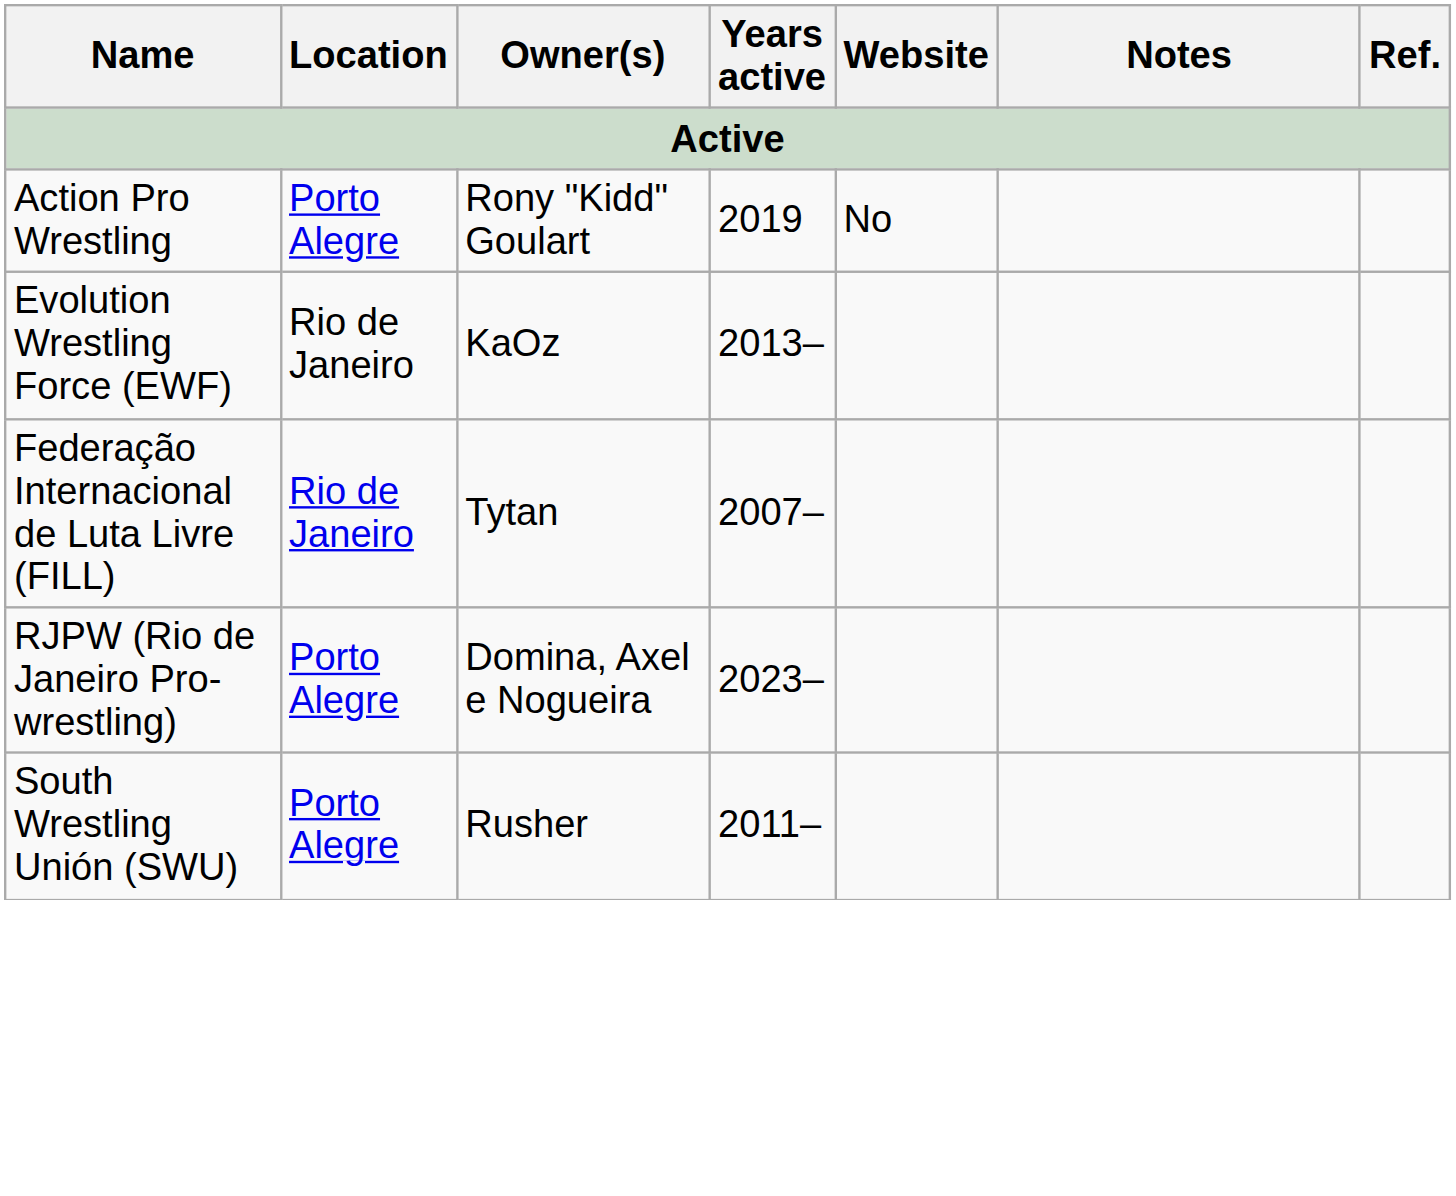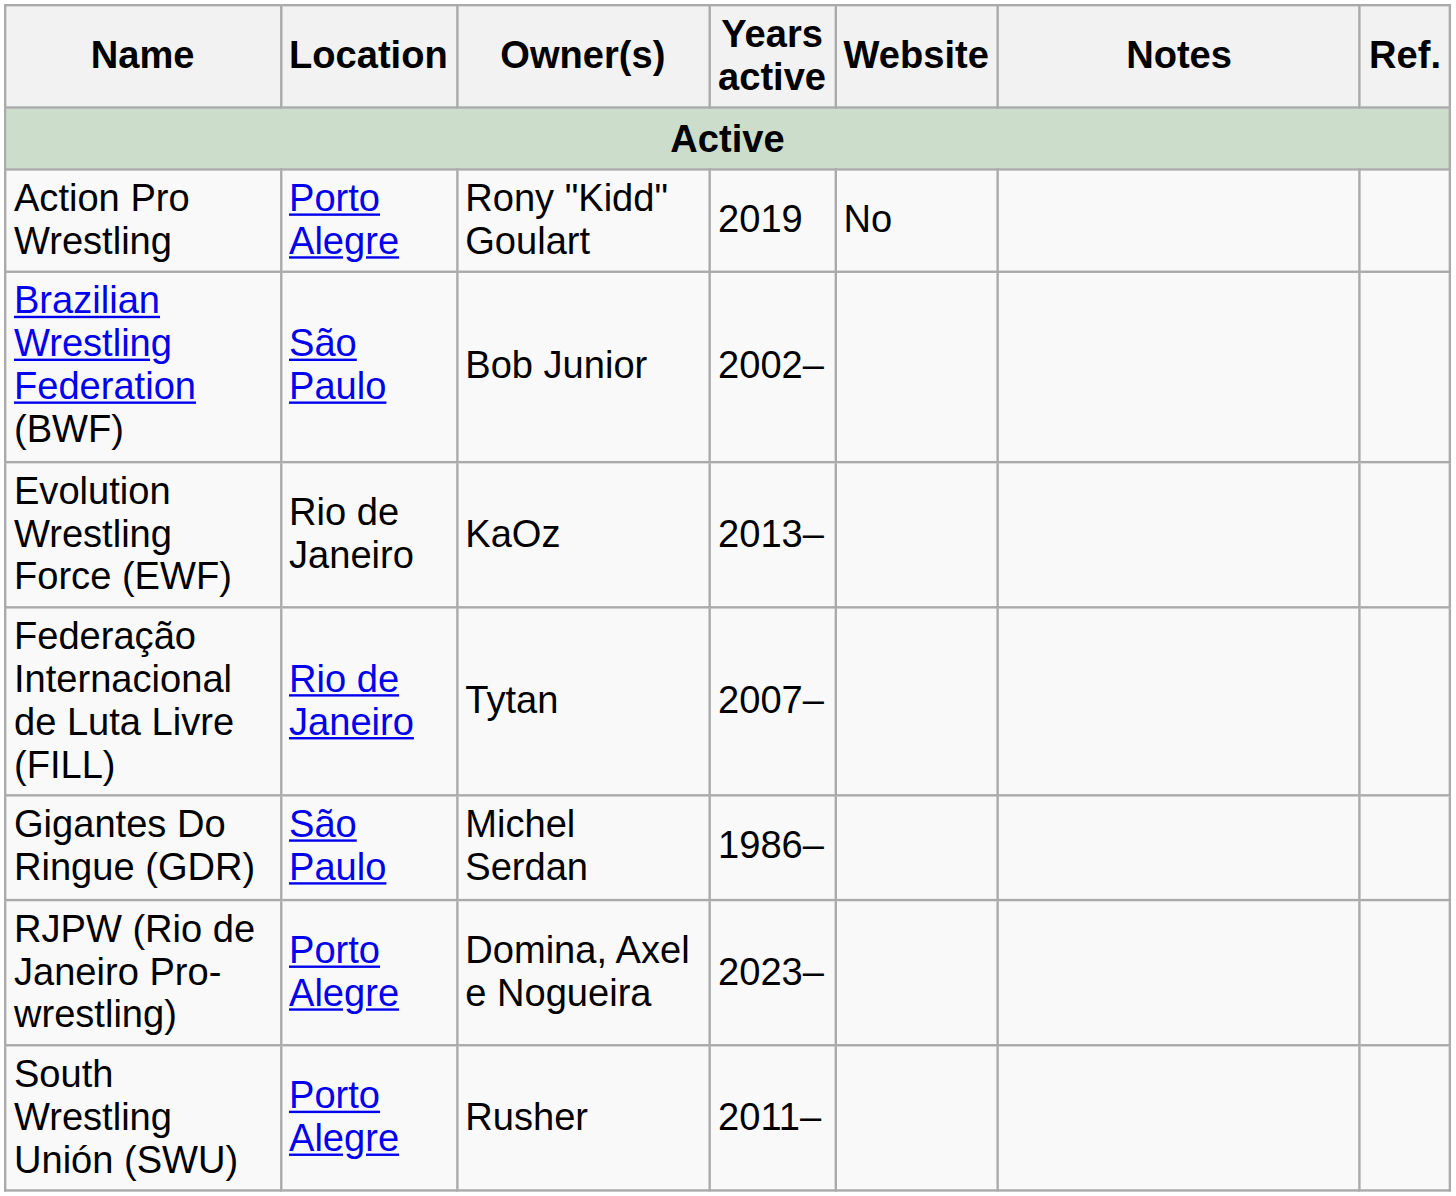+ row: Brazilian Wrestling Federation (BWF) | São Paulo | Bob Junior | 2002–
+ row: Gigantes Do Ringue (GDR) | São Paulo | Michel Serdan | 1986–
